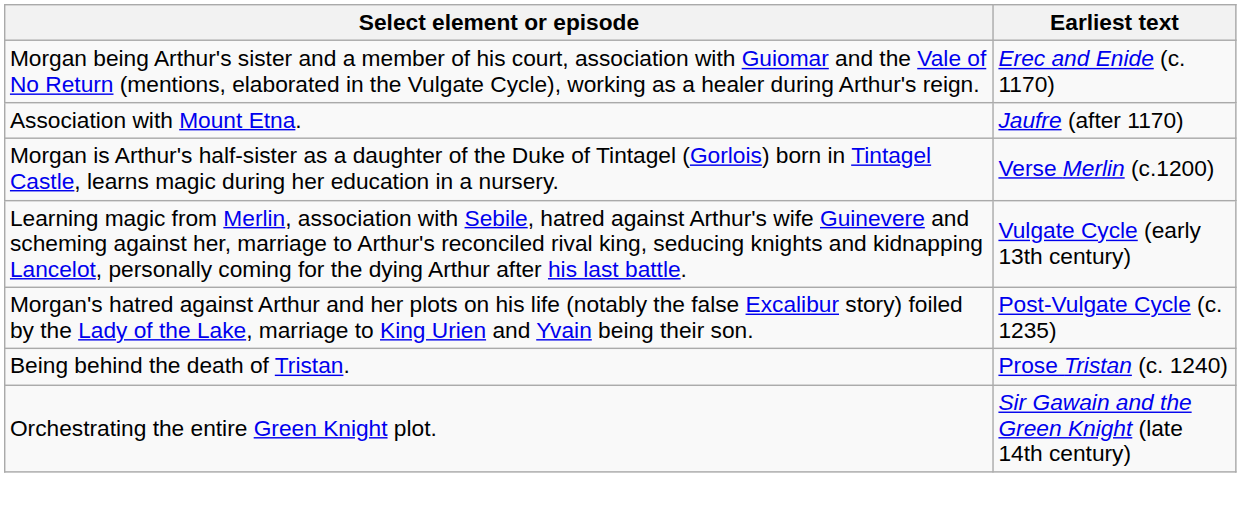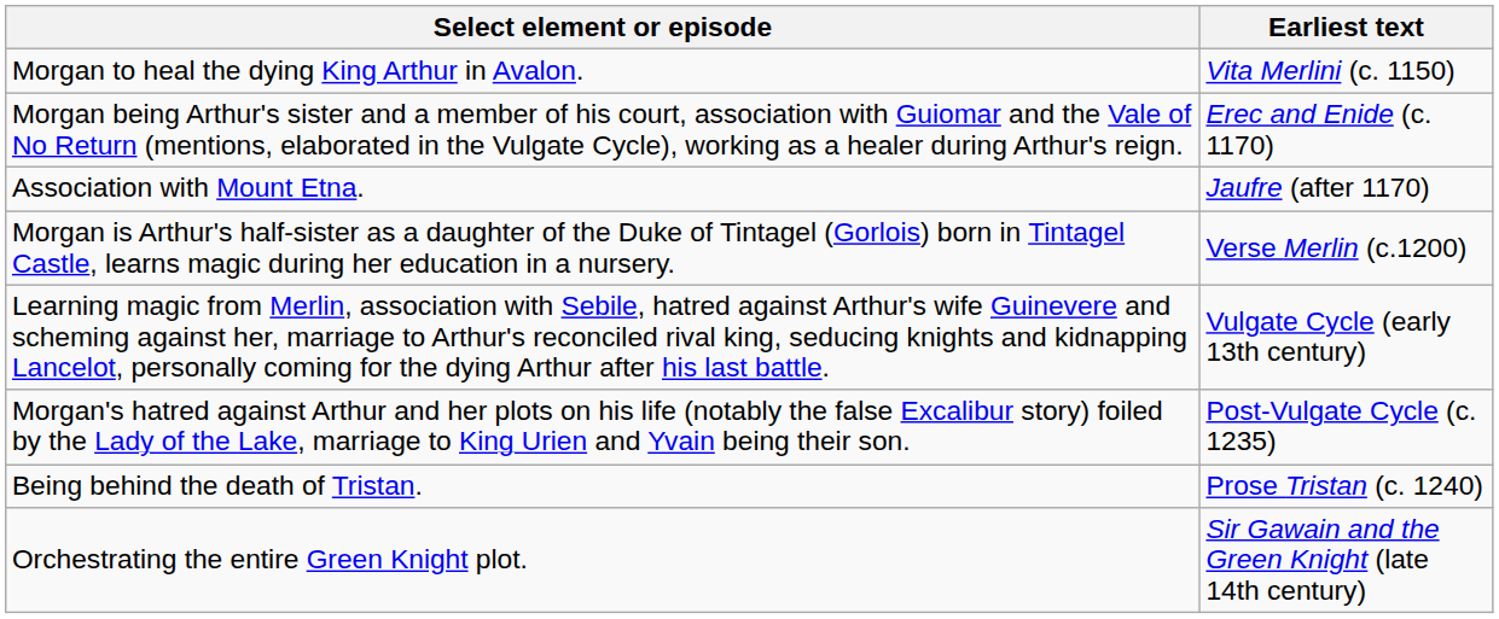+ row: Morgan to heal the dying King Arthur in Avalon. | Vita Merlini (c. 1150)
